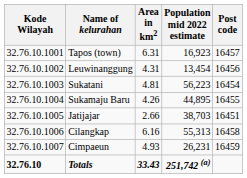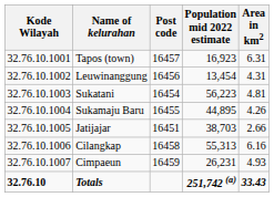columns swapped: Area in km2 <-> Post code
